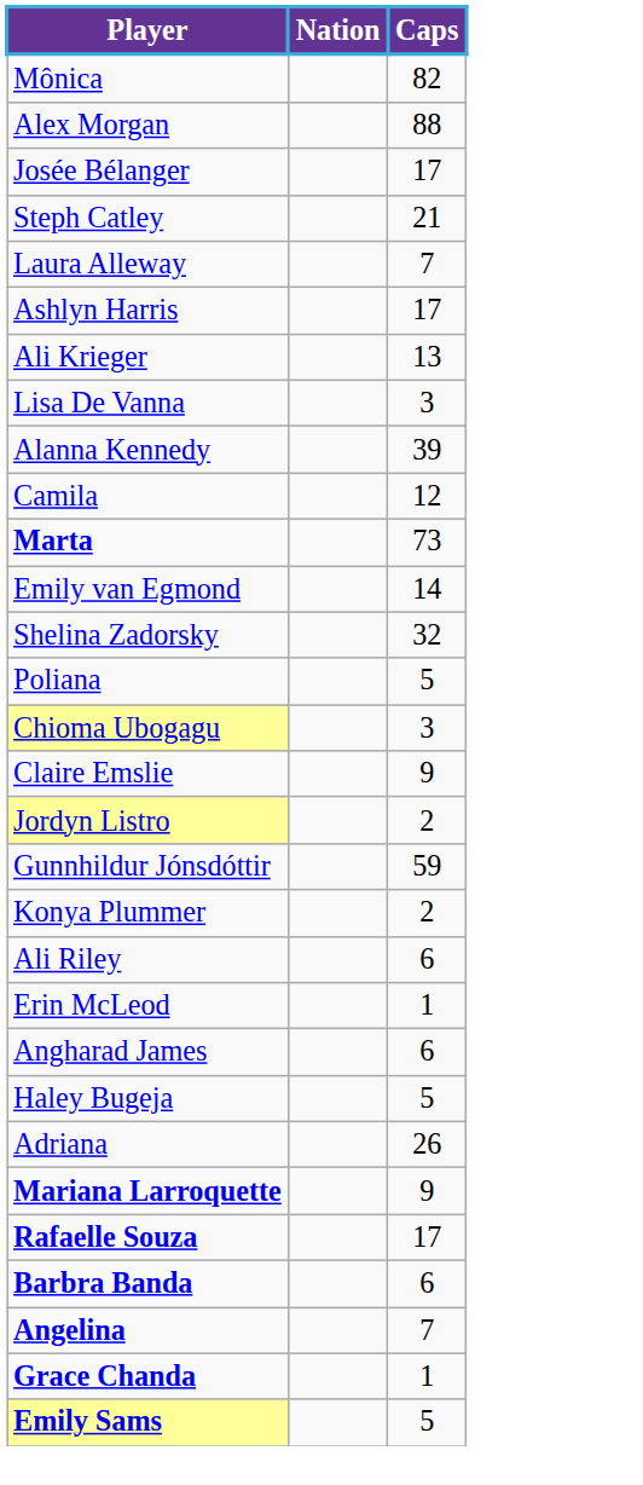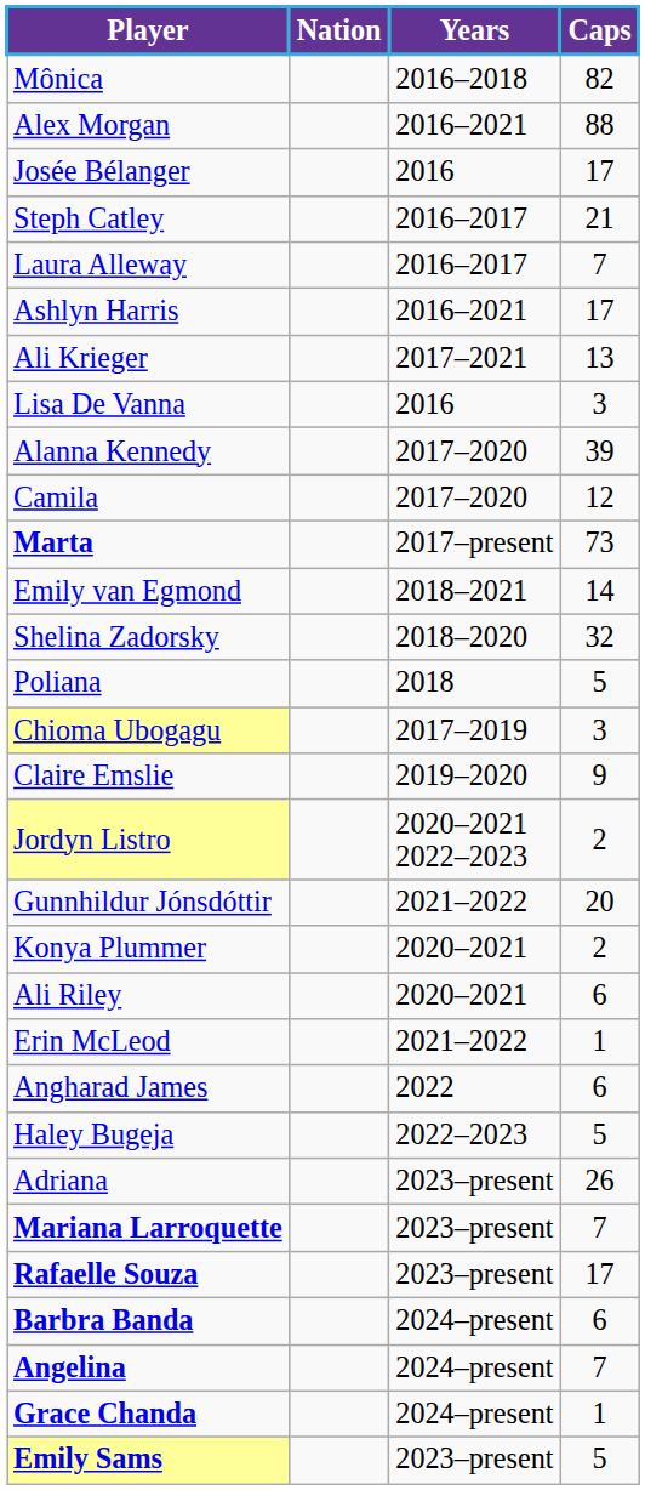+ column: Years | 2016–2018 | 2016–2021 | 2016 | 2016–2017 | 2016–2017 | 2016–2021 | 2017–2021 | 2016 | 2017–2020 | 2017–2020 | 2017–present | 2018–2021 | 2018–2020 | 2018 | 2017–2019 | 2019–2020 | 2020–2021 2022–2023 | 2021–2022 | 2020–2021 | 2020–2021 | 2021–2022 | 2022 | 2022–2023 | 2023–present | 2023–present | 2023–present | 2024–present | 2024–present | 2024–present | 2023–present
Gunnhildur Jónsdóttir | Caps: 59 -> 20
Mariana Larroquette | Caps: 9 -> 7
